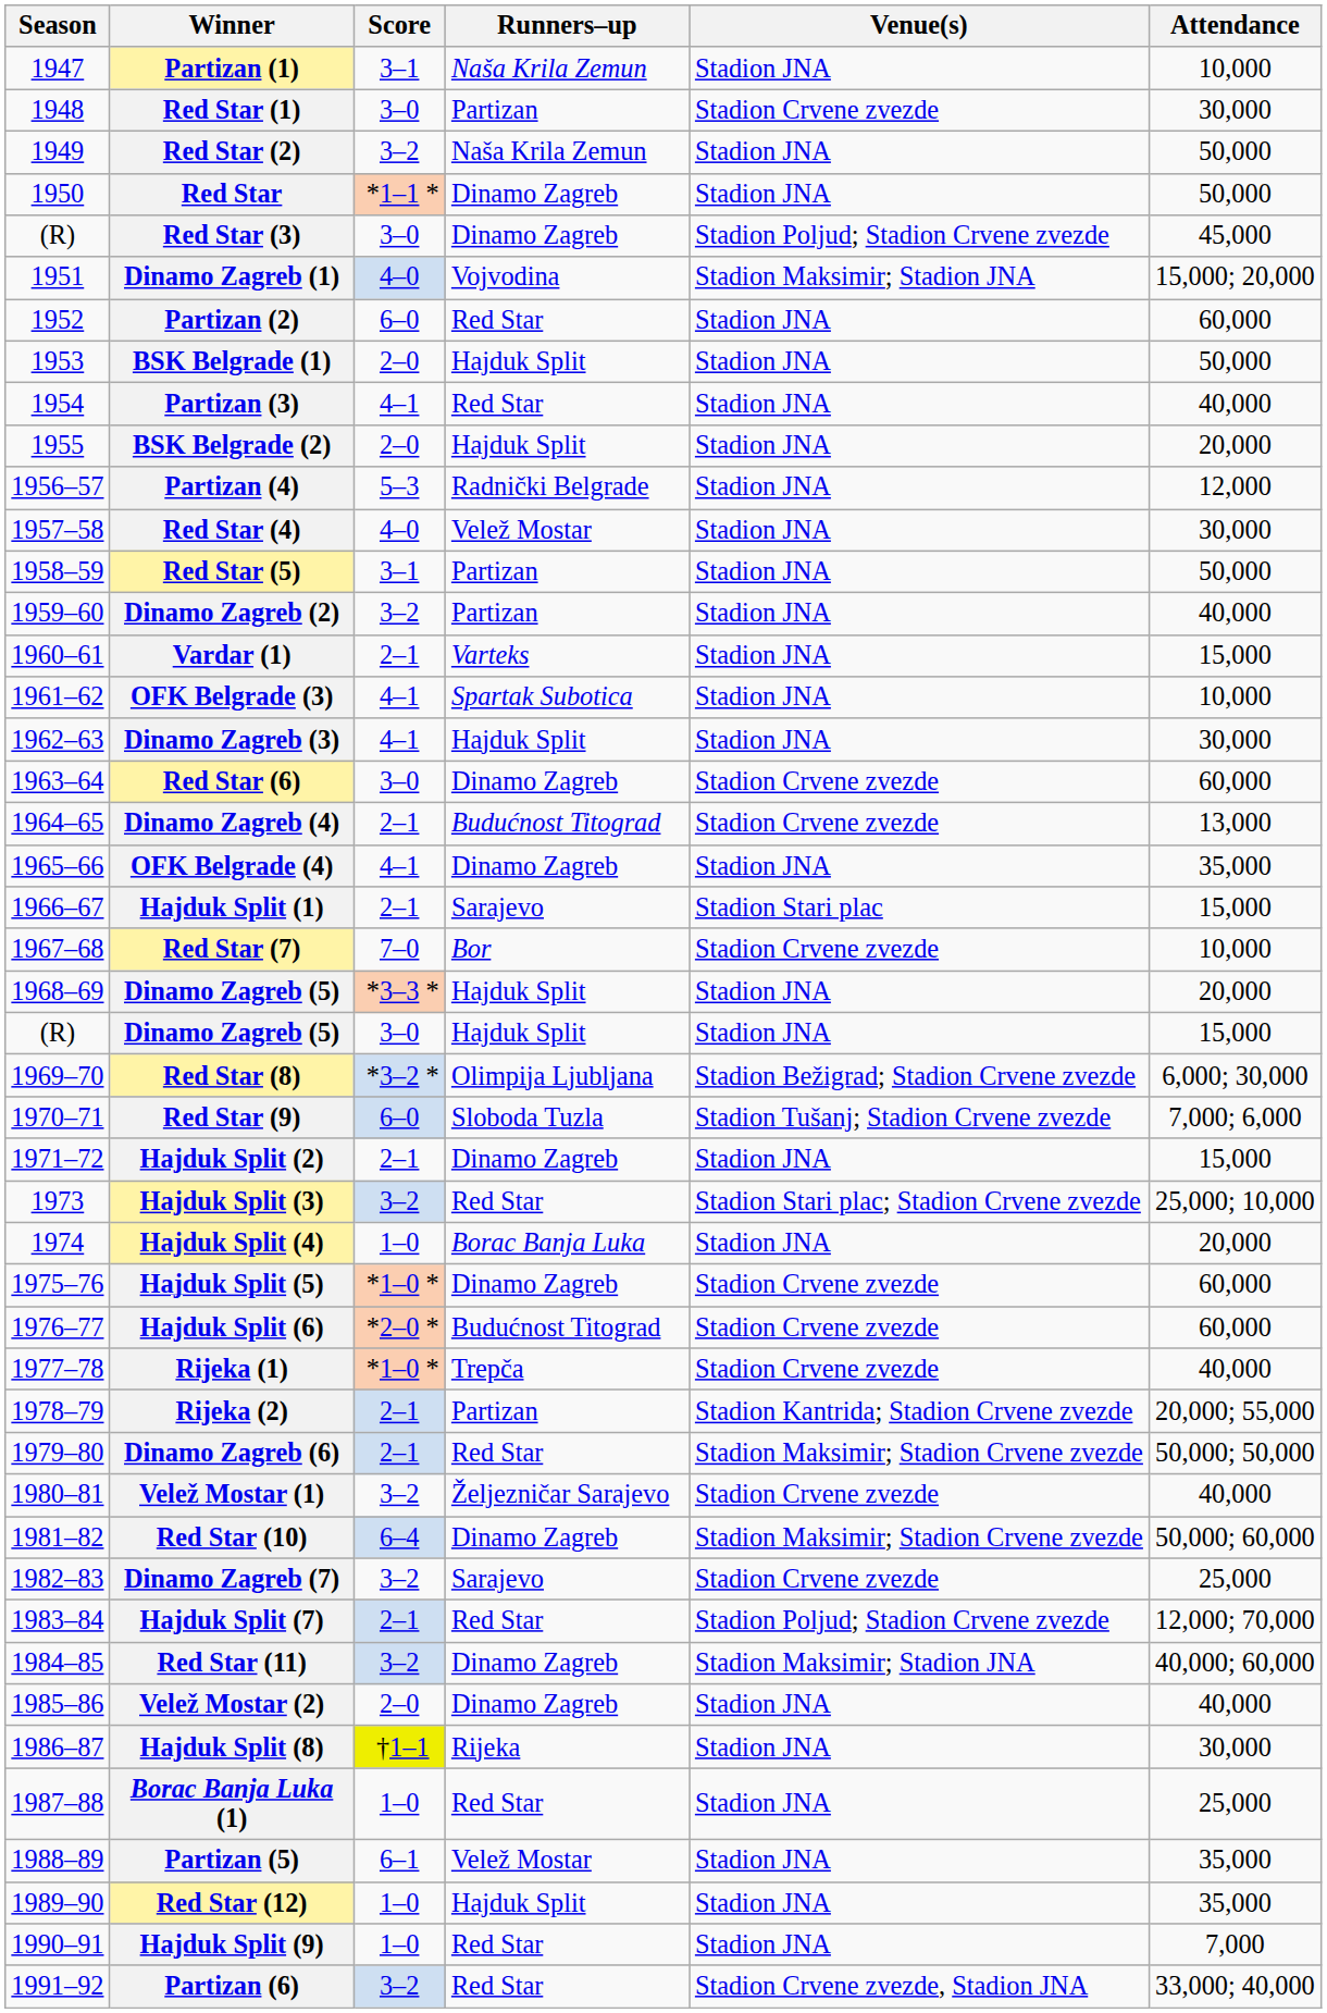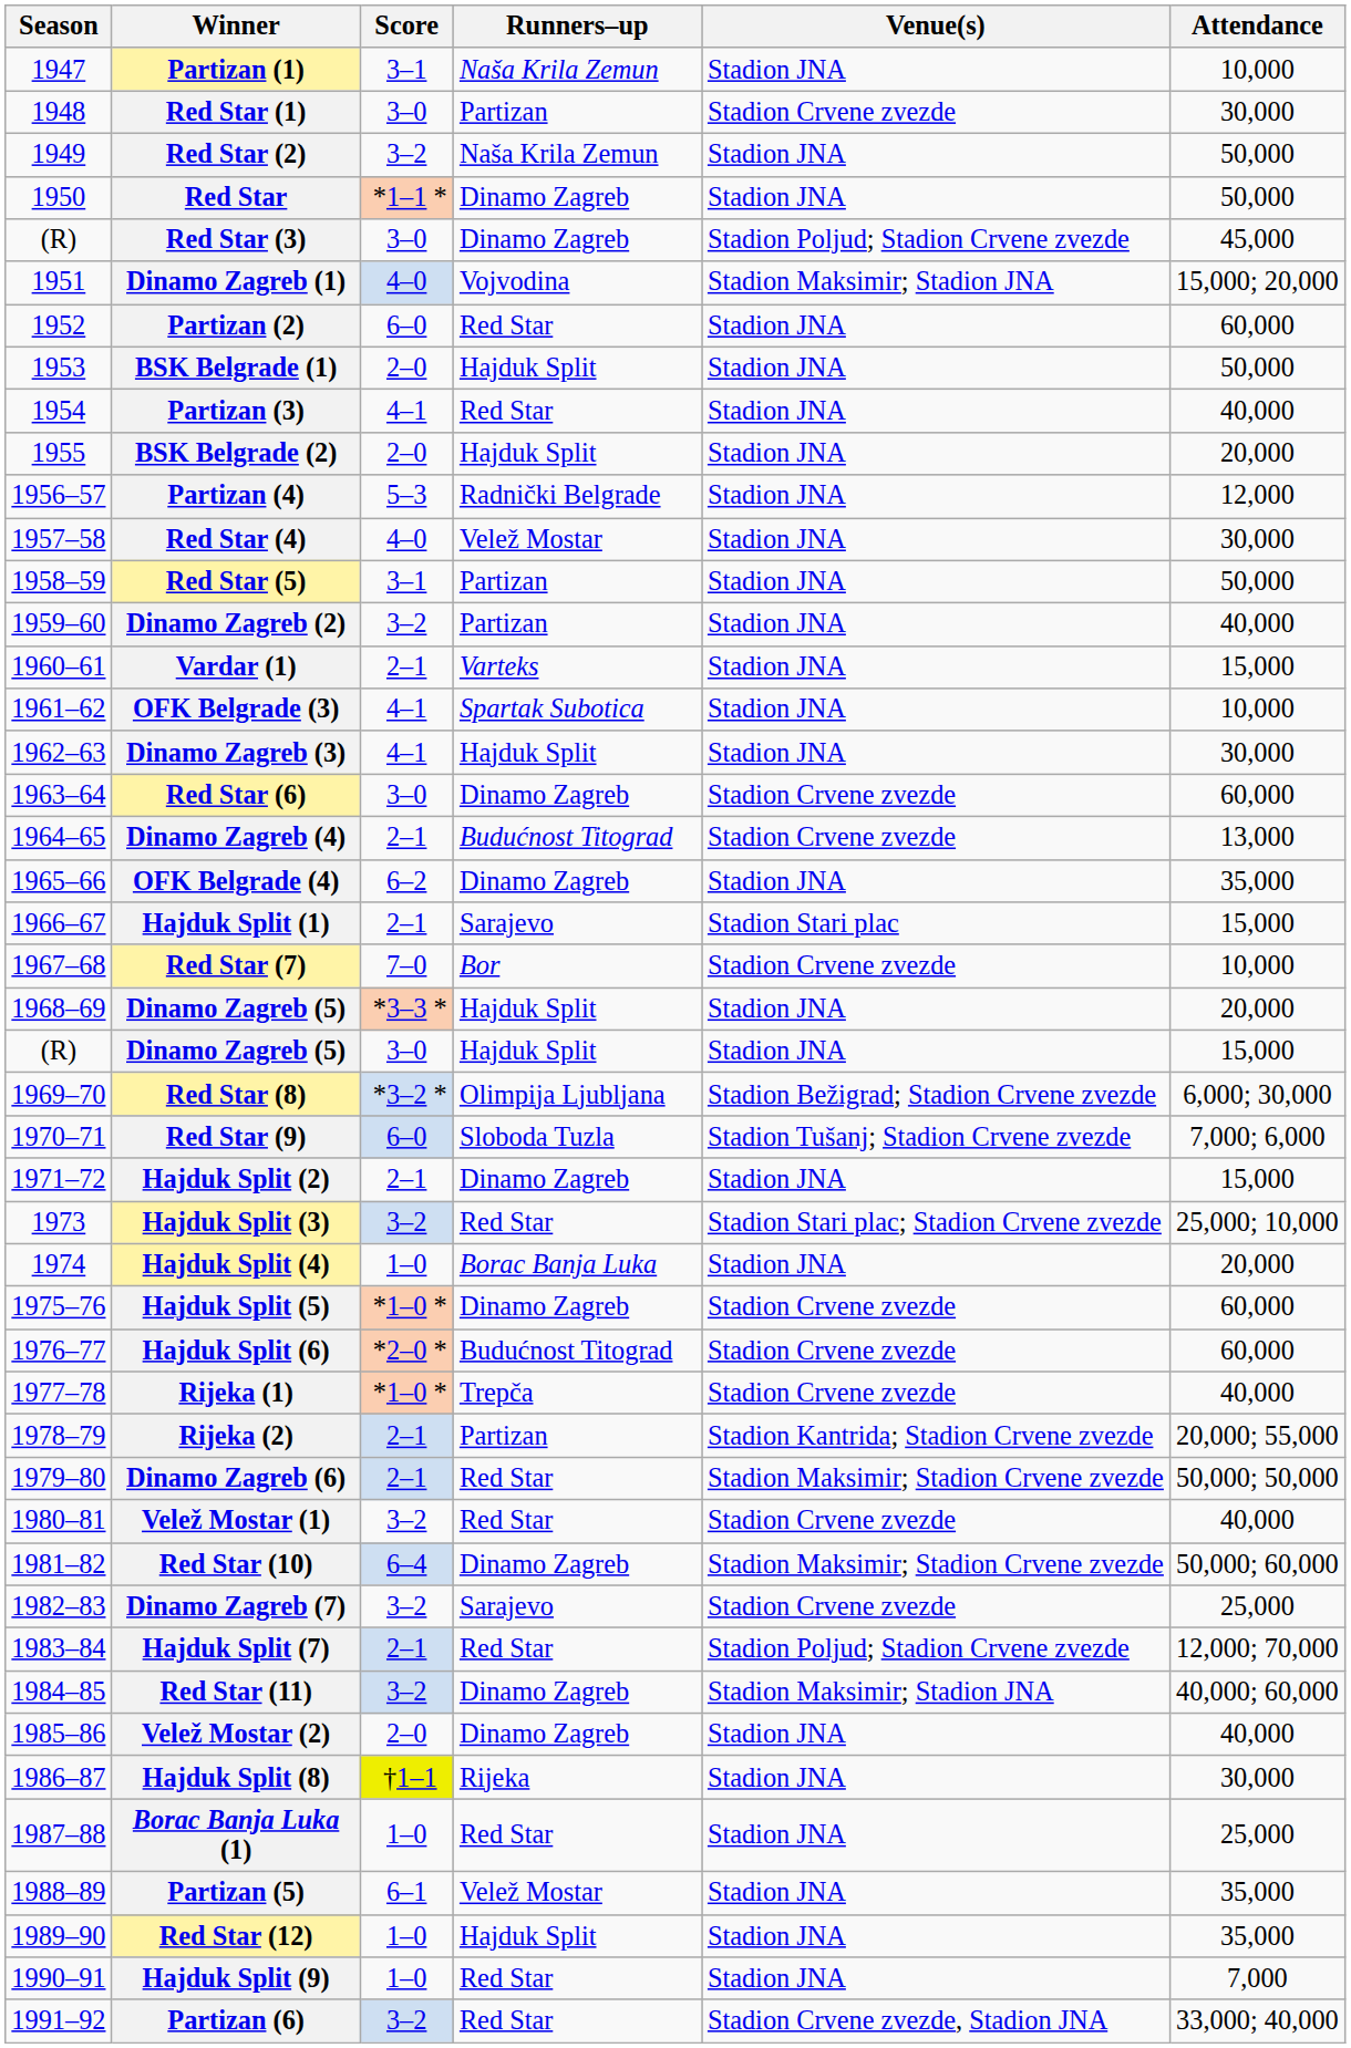OFK Belgrade (4) | Score: 4–1 -> 6–2
Velež Mostar (1) | Runners–up: Željezničar Sarajevo -> Red Star
